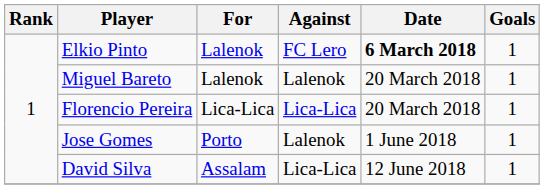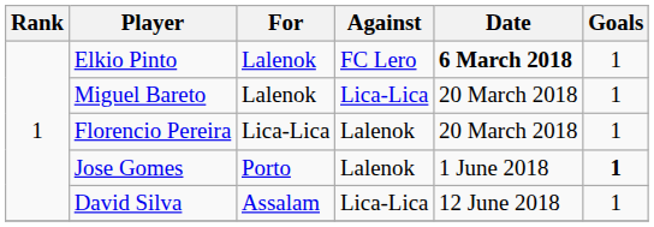Miguel Bareto | Against: Lalenok -> Lica-Lica
Florencio Pereira | Against: Lica-Lica -> Lalenok
Jose Gomes | Goals: normal -> bold
